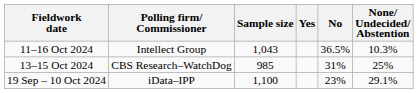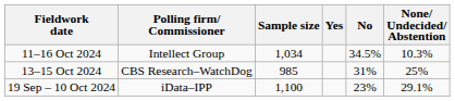11–16 Oct 2024 | Sample size: 1,043 -> 1,034
11–16 Oct 2024 | No: 36.5% -> 34.5%
